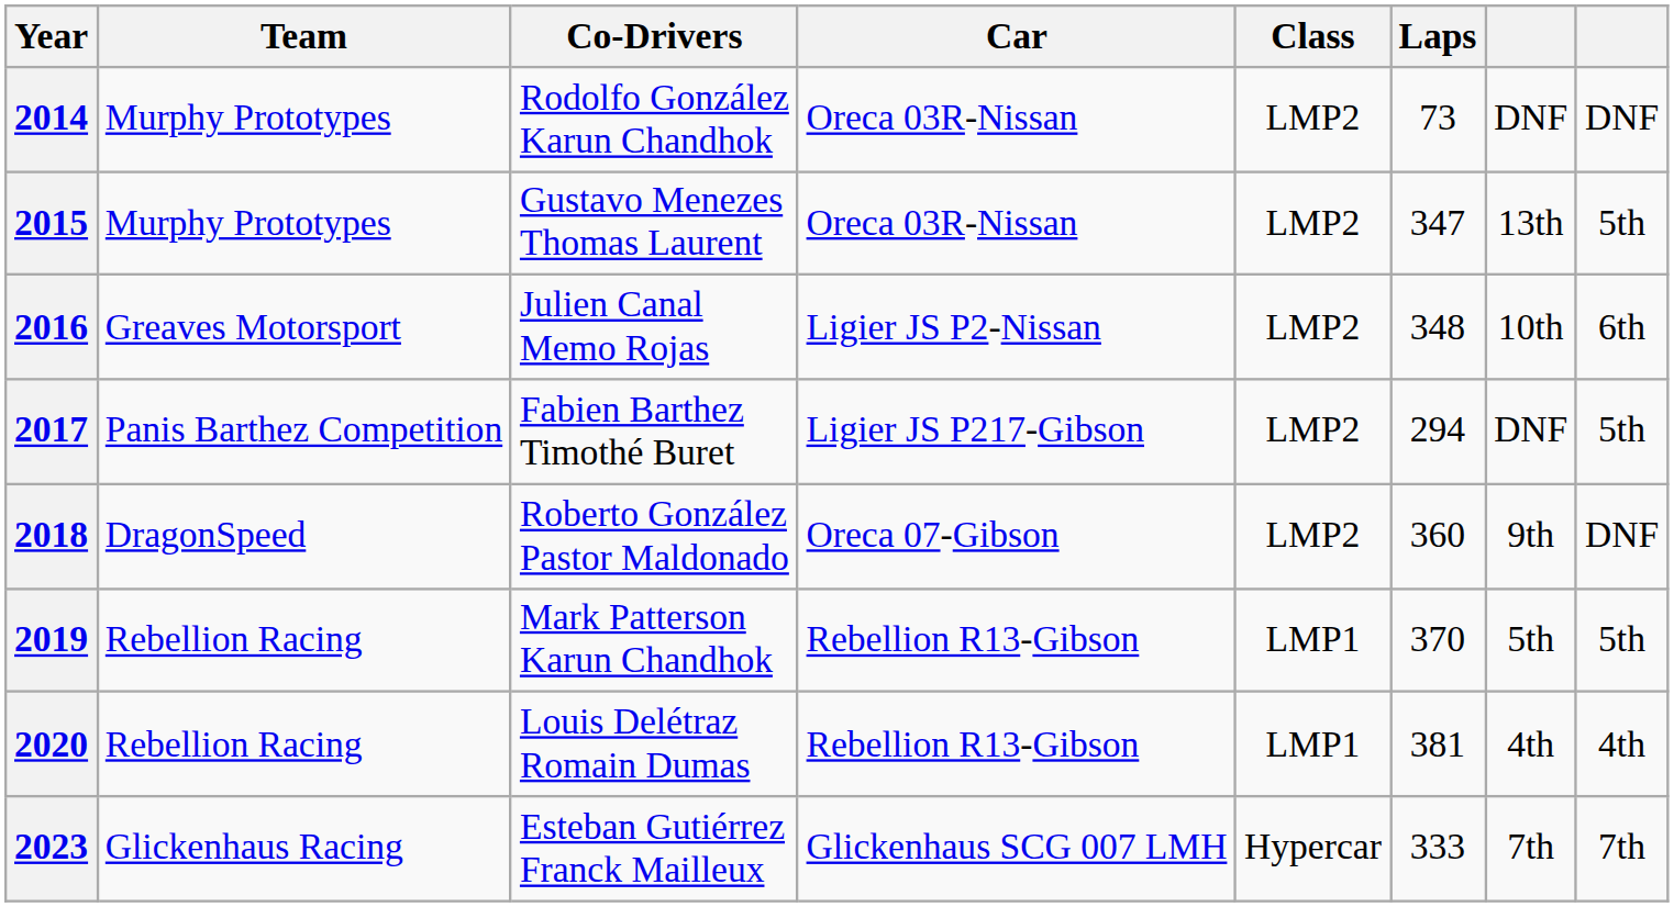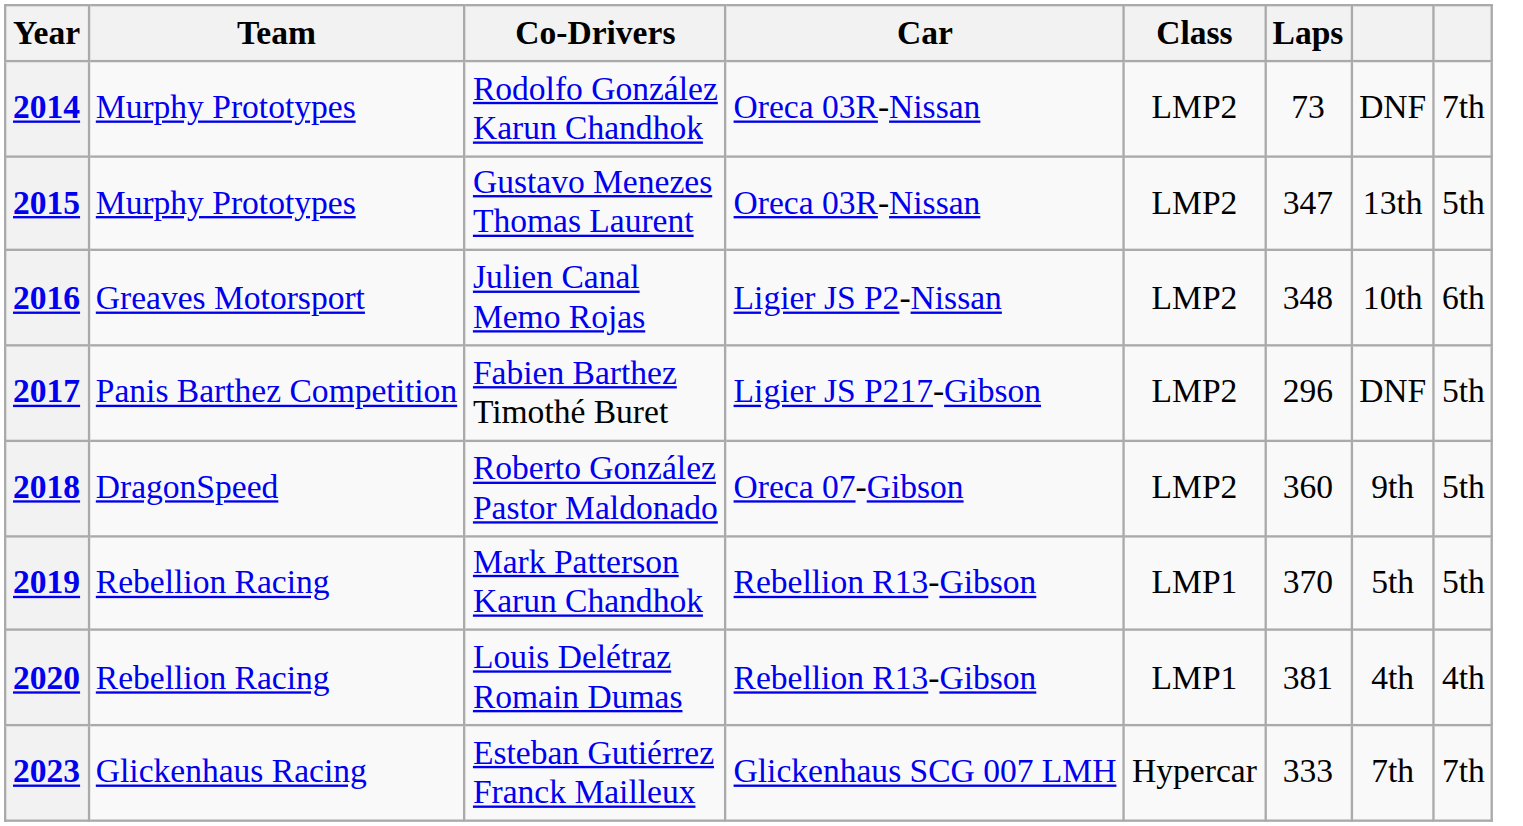2014 | column 8: DNF -> 7th
2017 | Laps: 294 -> 296
2018 | column 8: DNF -> 5th
